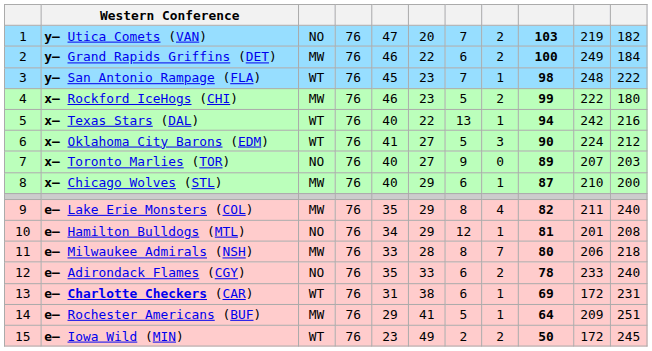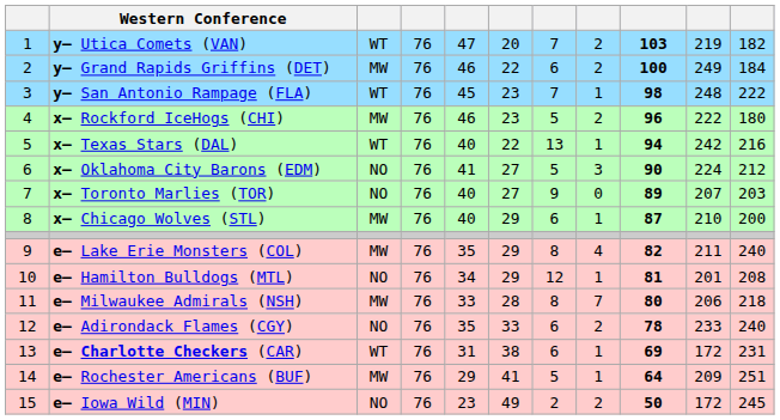y– Utica Comets (VAN) | column 3: NO -> WT
x– Rockford IceHogs (CHI) | column 9: 99 -> 96
x– Oklahoma City Barons (EDM) | column 3: WT -> NO
e– Iowa Wild (MIN) | column 3: WT -> NO
